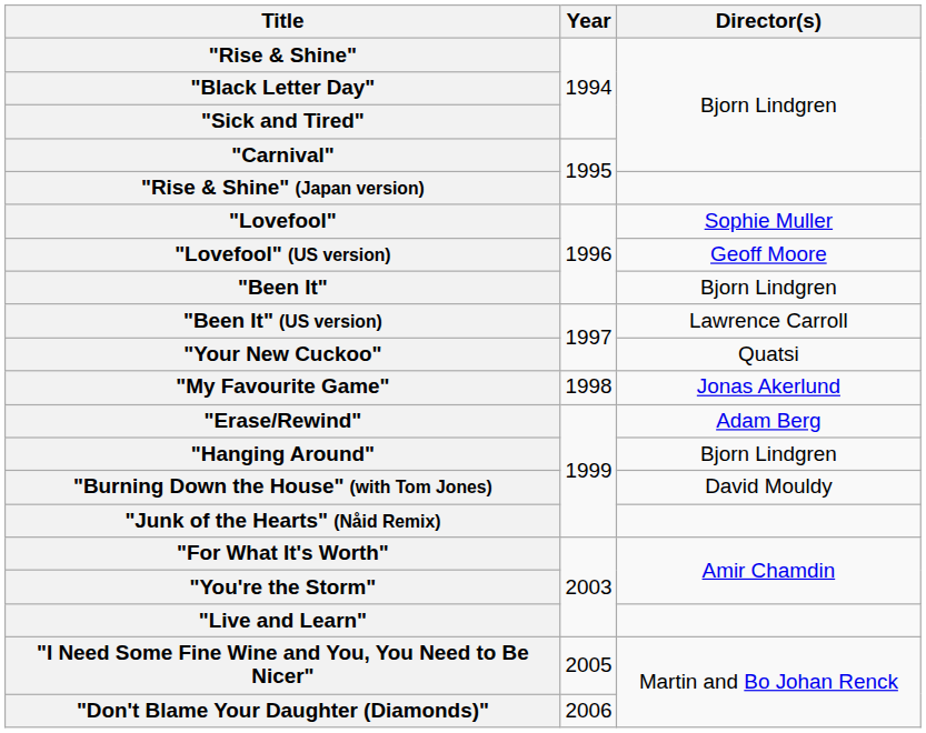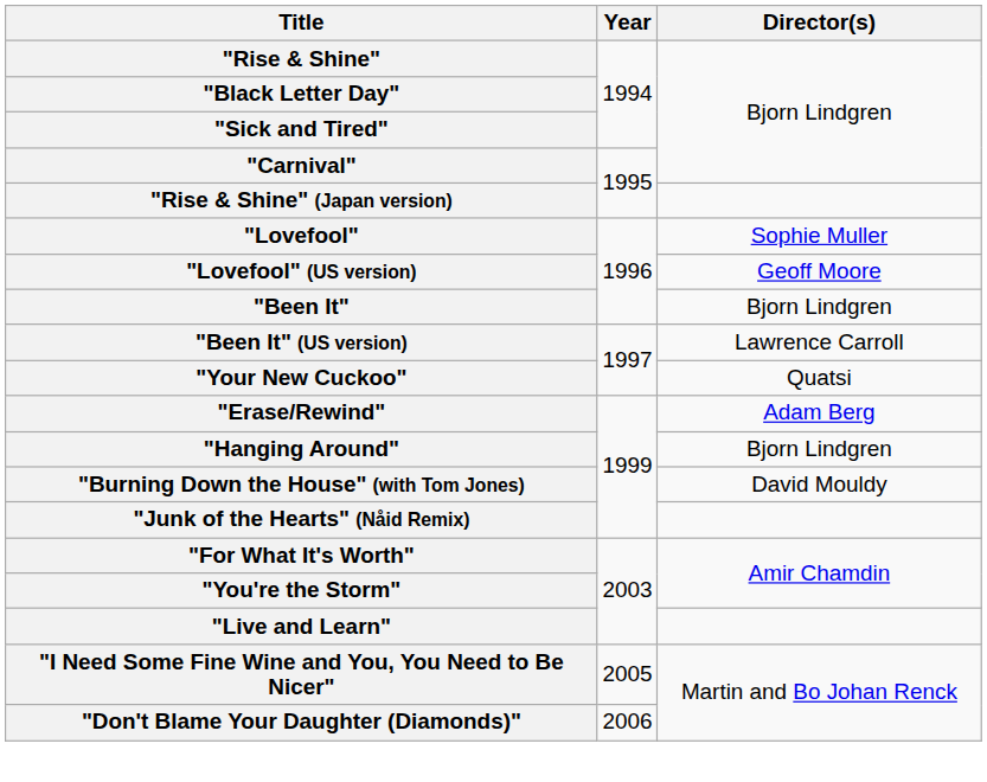- row: "My Favourite Game" | 1998 | Jonas Akerlund
